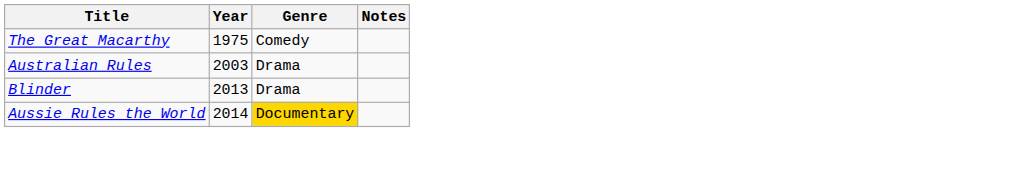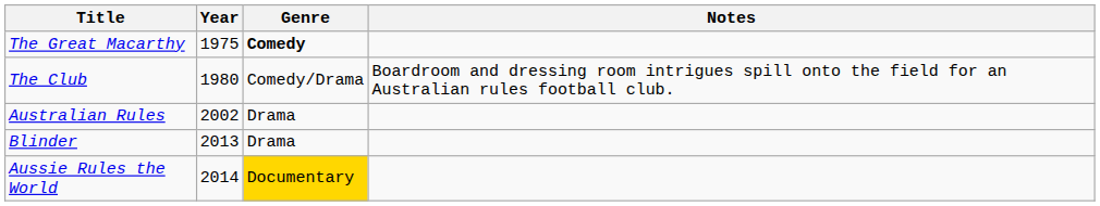The Great Macarthy | Genre: normal -> bold
+ row: The Club | 1980 | Comedy/Drama | Boardroom and dressing room intrigues spill onto the field for an Australian rules football club.
Australian Rules | Year: 2003 -> 2002
